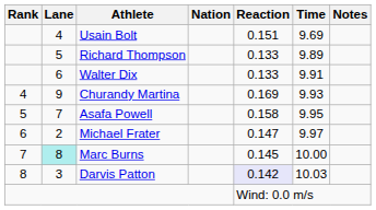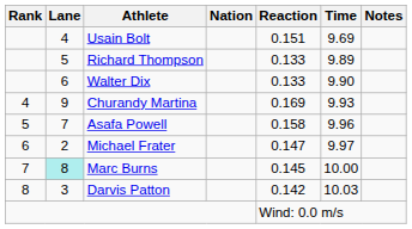Walter Dix | Time: 9.91 -> 9.90
Asafa Powell | Time: 9.95 -> 9.96
Darvis Patton | Reaction: lavender background -> no background
